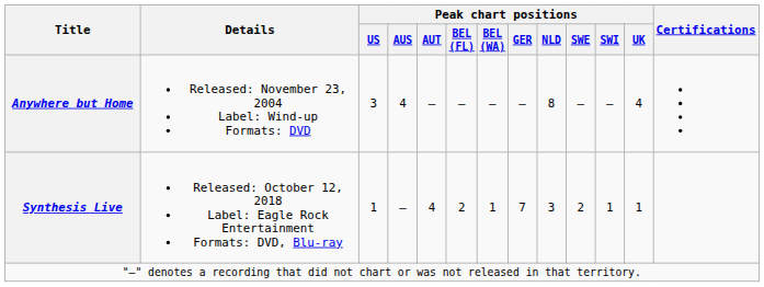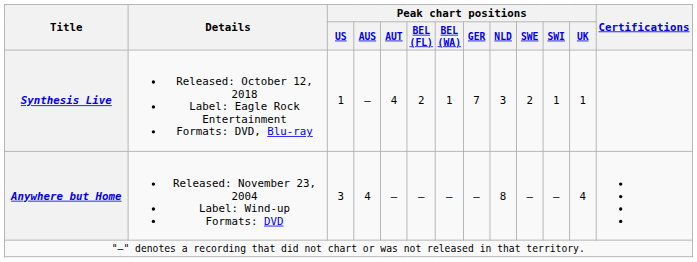rows swapped: Anywhere but Home <-> Synthesis Live
